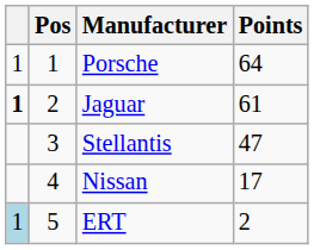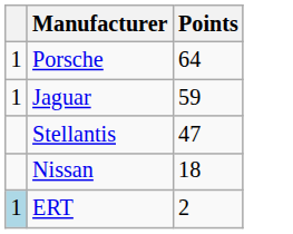- column: Pos | 1 | 2 | 3 | 4 | 5
Jaguar | column 1: bold -> normal
Jaguar | Points: 61 -> 59
Nissan | Points: 17 -> 18
